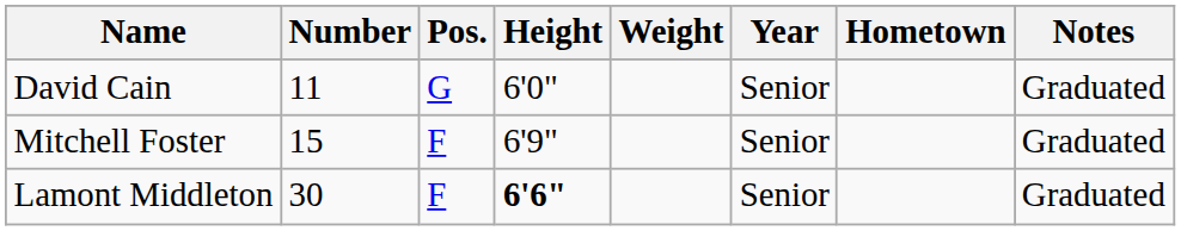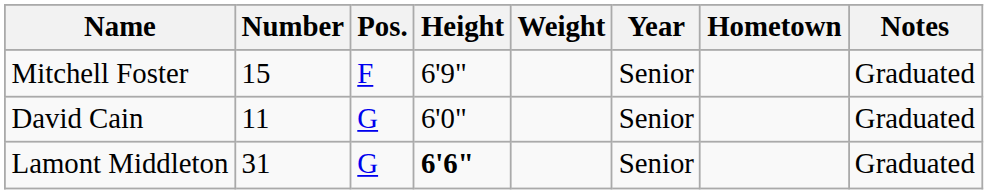rows swapped: David Cain <-> Mitchell Foster
Lamont Middleton | Number: 30 -> 31
Lamont Middleton | Pos.: F -> G
